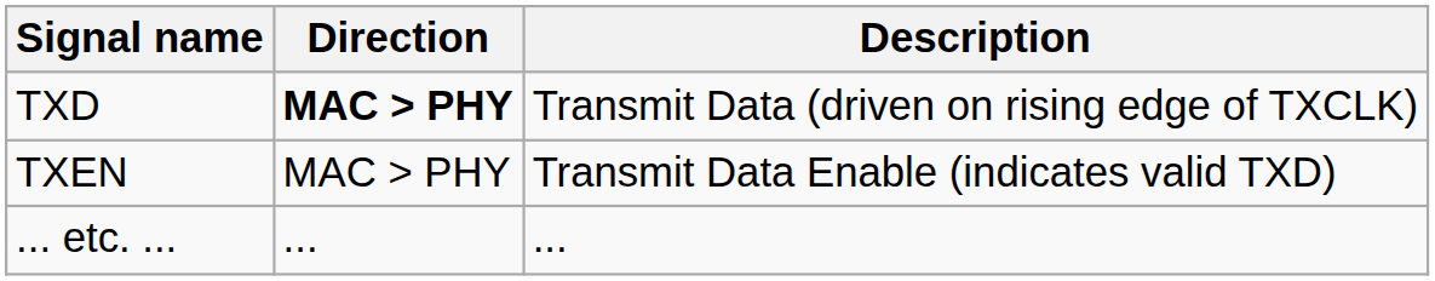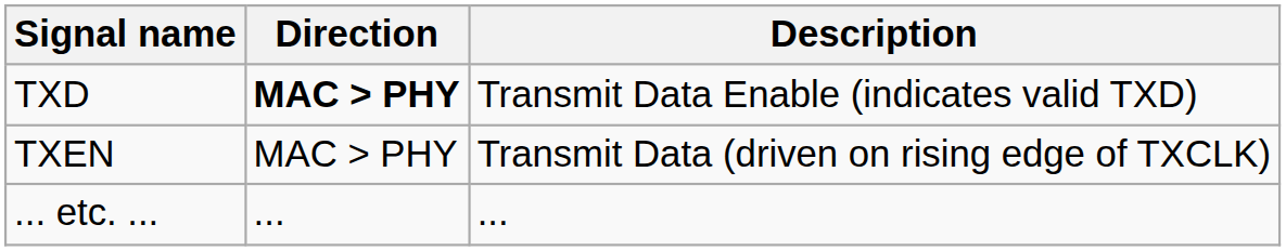TXD | Description: Transmit Data (driven on rising edge of TXCLK) -> Transmit Data Enable (indicates valid TXD)
TXEN | Description: Transmit Data Enable (indicates valid TXD) -> Transmit Data (driven on rising edge of TXCLK)
